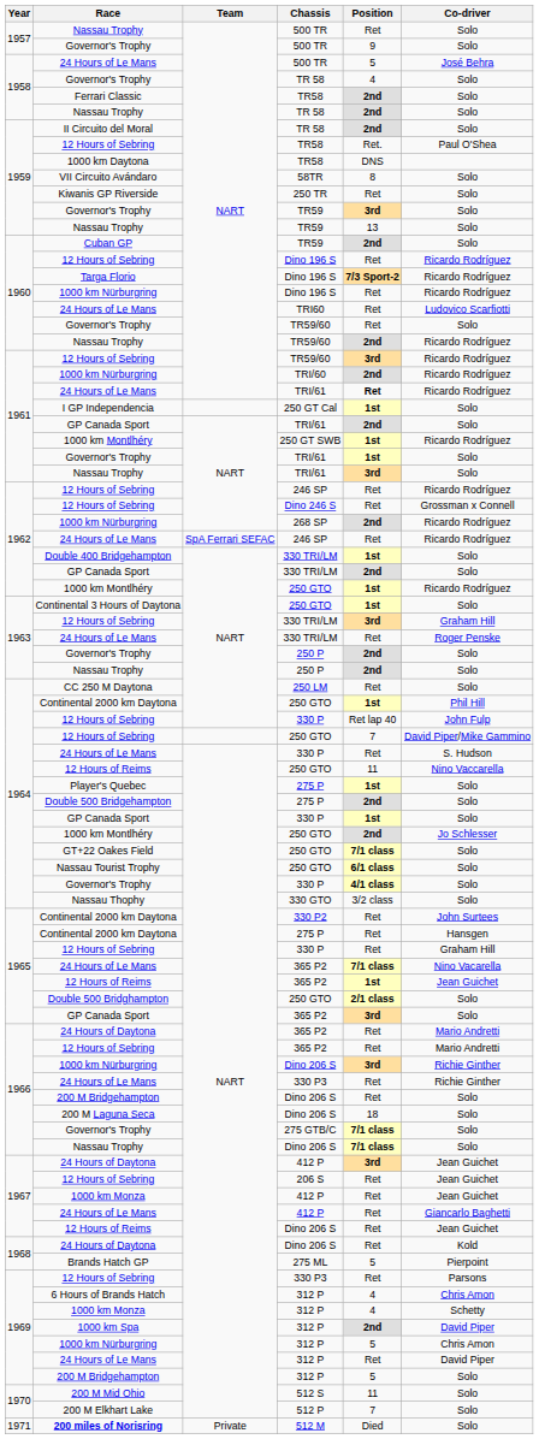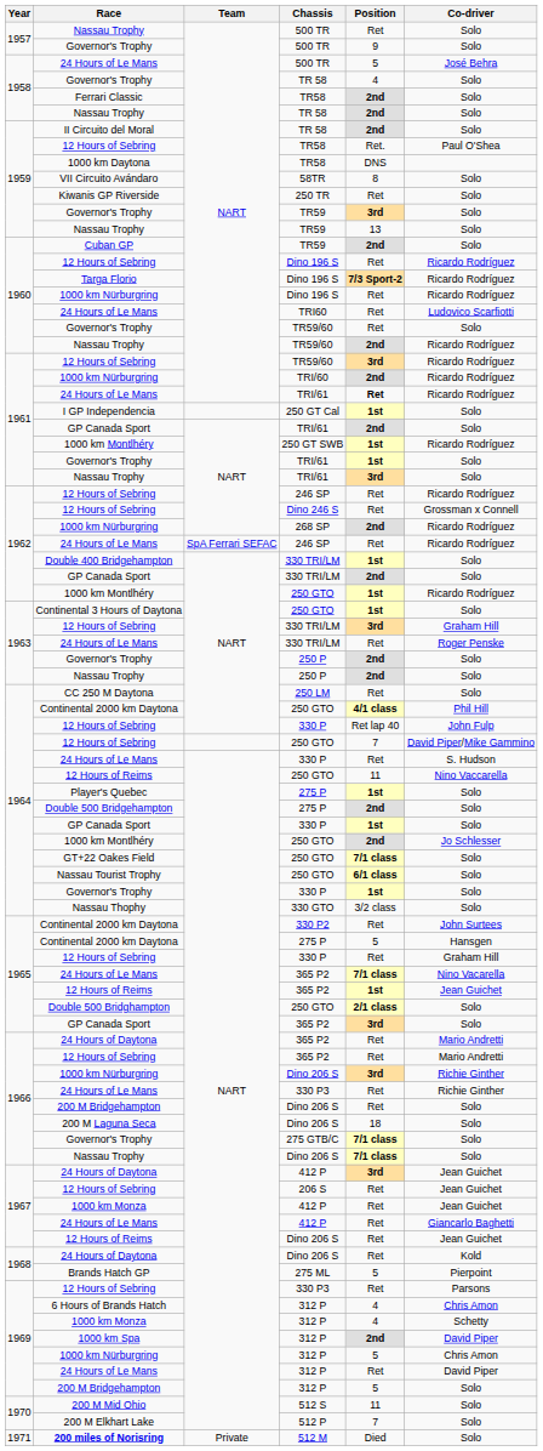Continental 2000 km Daytona / 250 GTO | Position: 1st -> 4/1 class
Governor's Trophy / 330 P | Position: 4/1 class -> 1st
Continental 2000 km Daytona / 275 P | Position: Ret -> 5
